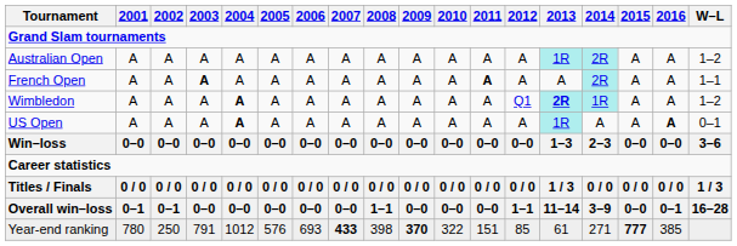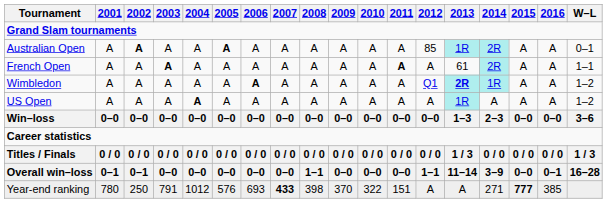Australian Open | 2002: normal -> bold
Australian Open | 2005: normal -> bold
Australian Open | 2012: A -> 85
Australian Open | W–L: 1–2 -> 0–1
French Open | 2013: A -> 61
Wimbledon | 2004: bold -> normal
Wimbledon | 2006: normal -> bold
US Open | 2016: bold -> normal
US Open | W–L: 0–1 -> 1–2
Year-end ranking | 2009: bold -> normal
Year-end ranking | 2012: 85 -> A
Year-end ranking | 2013: 61 -> A
